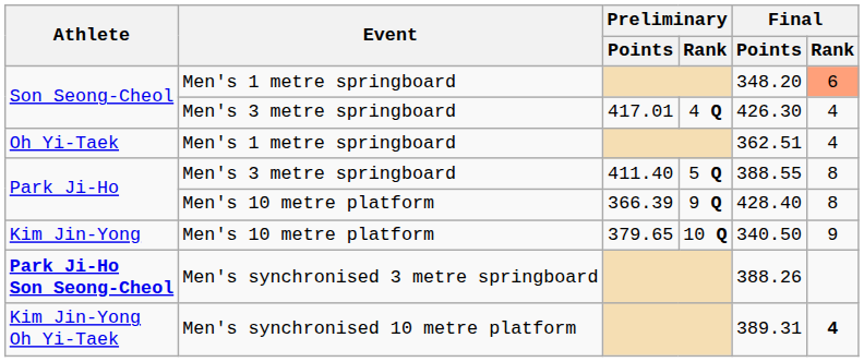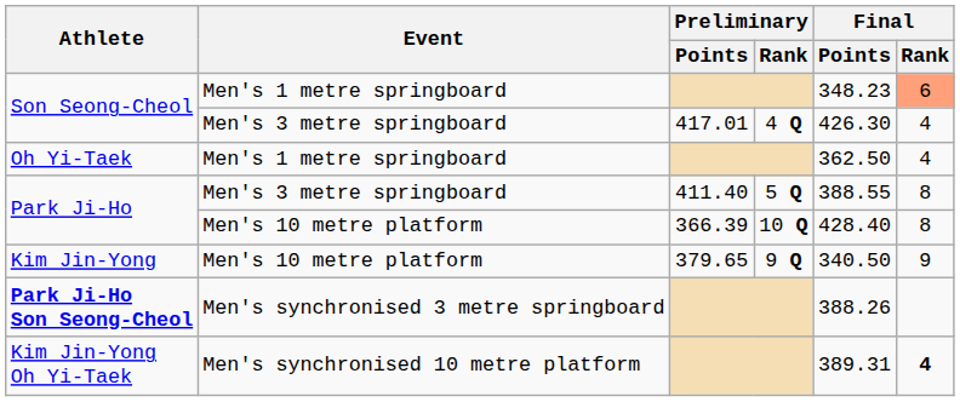Son Seong-Cheol / Men's 1 metre springboard | Final / Points: 348.20 -> 348.23
Oh Yi-Taek | Final / Points: 362.51 -> 362.50
Park Ji-Ho / Men's 10 metre platform | Preliminary / Rank: 9 Q -> 10 Q
Kim Jin-Yong | Preliminary / Rank: 10 Q -> 9 Q
